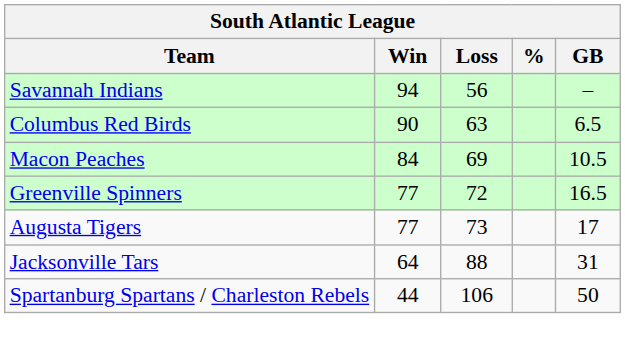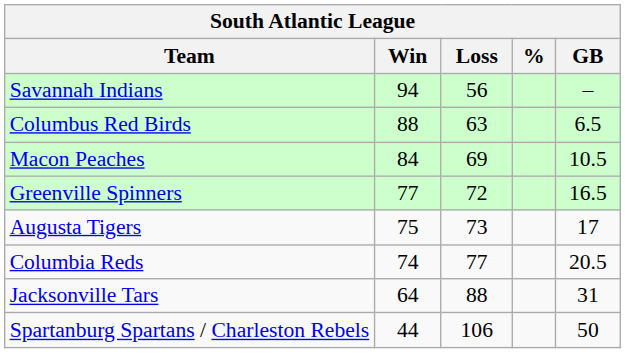Columbus Red Birds | Win: 90 -> 88
Augusta Tigers | Win: 77 -> 75
+ row: Columbia Reds | 74 | 77 | 20.5
